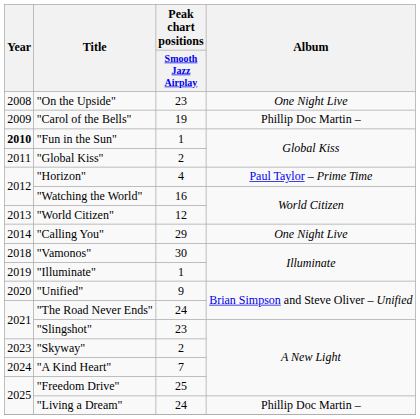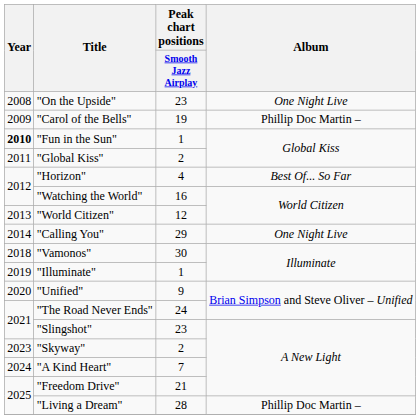"Horizon" | Album: Paul Taylor – Prime Time -> Best Of... So Far
"Freedom Drive" | Peak chart positions / Smooth Jazz Airplay: 25 -> 21
"Living a Dream" | Peak chart positions / Smooth Jazz Airplay: 24 -> 28
